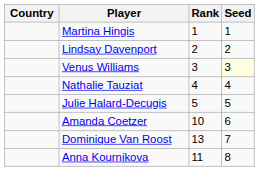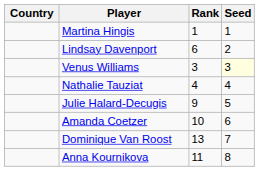Lindsay Davenport | Rank: 2 -> 6
Julie Halard-Decugis | Rank: 5 -> 9
